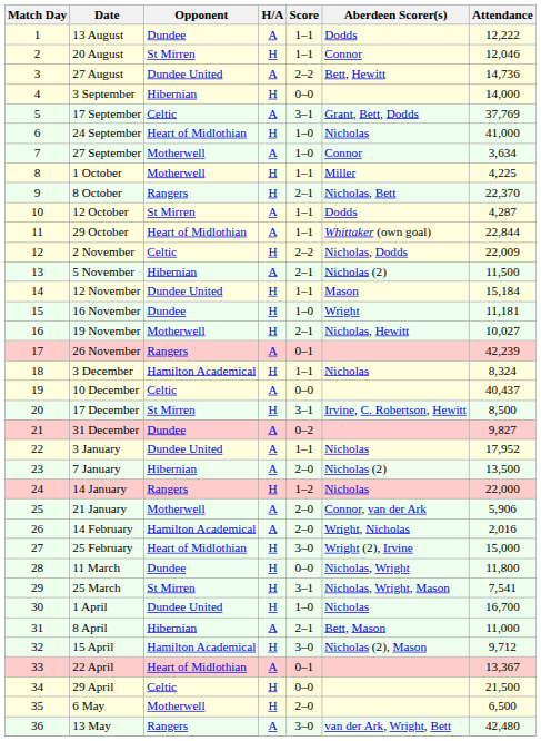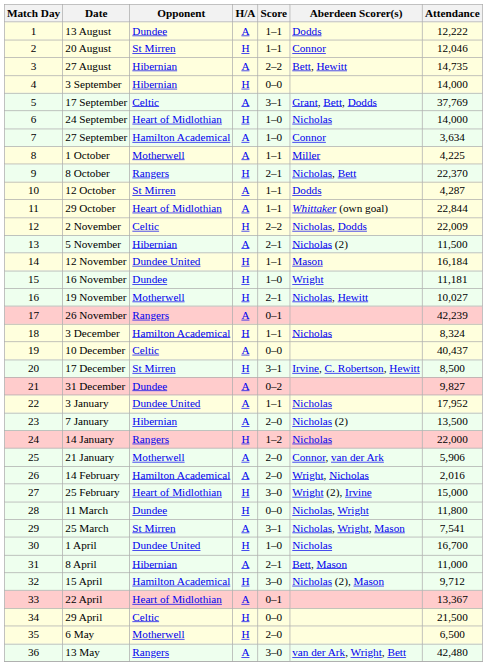27 August | Opponent: Dundee United -> Hibernian
27 August | Attendance: 14,736 -> 14,735
24 September | Attendance: 41,000 -> 14,000
27 September | Opponent: Motherwell -> Hamilton Academical
1 October | H/A: H -> A
12 November | Attendance: 15,184 -> 16,184
25 March | H/A: H -> A
